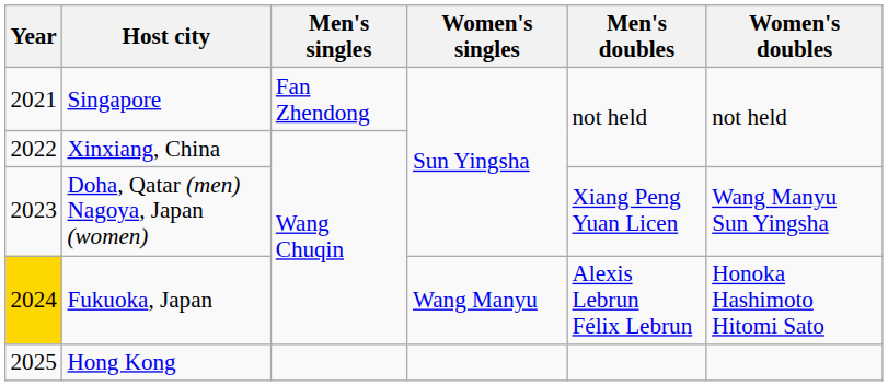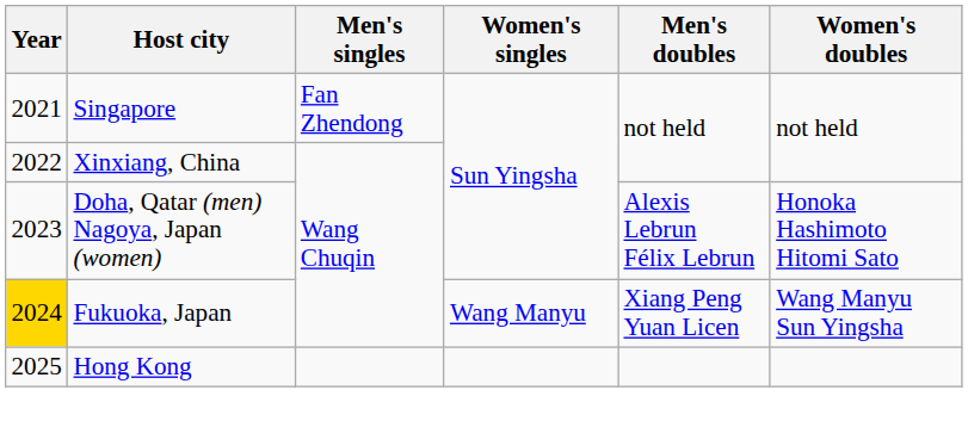Doha, Qatar (men) Nagoya, Japan (women) | Men's doubles: Xiang Peng Yuan Licen -> Alexis Lebrun Félix Lebrun
Doha, Qatar (men) Nagoya, Japan (women) | Women's doubles: Wang Manyu Sun Yingsha -> Honoka Hashimoto Hitomi Sato
Fukuoka, Japan | Men's doubles: Alexis Lebrun Félix Lebrun -> Xiang Peng Yuan Licen
Fukuoka, Japan | Women's doubles: Honoka Hashimoto Hitomi Sato -> Wang Manyu Sun Yingsha
